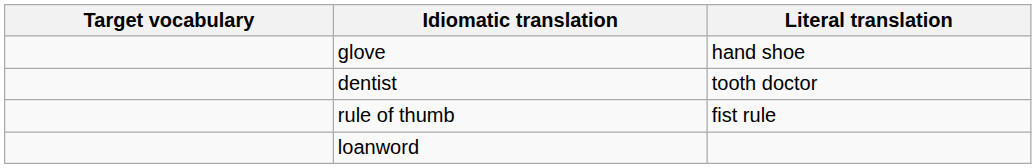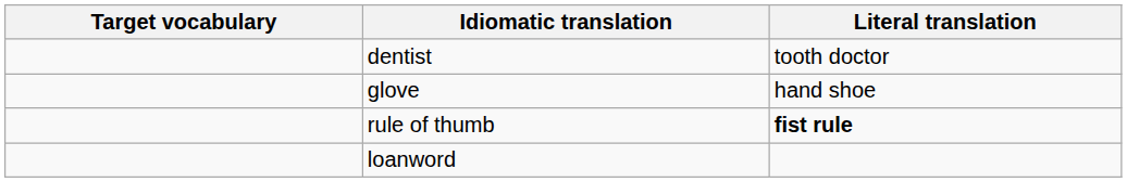rows swapped: glove <-> dentist
rule of thumb | Literal translation: normal -> bold
